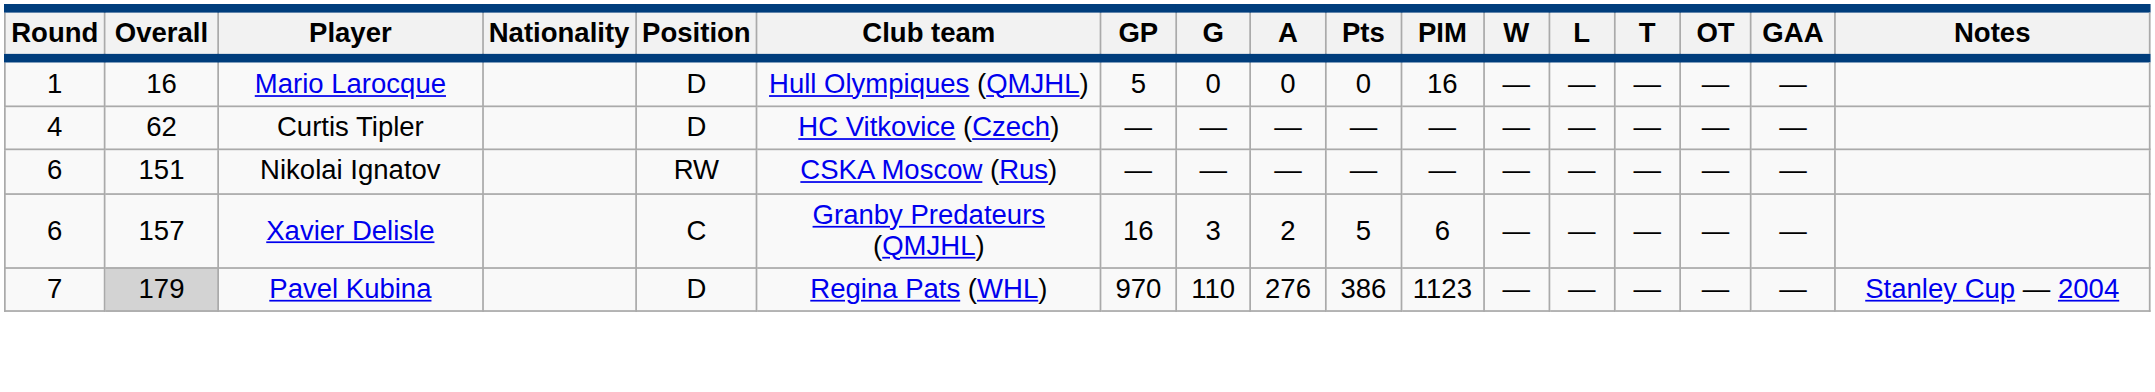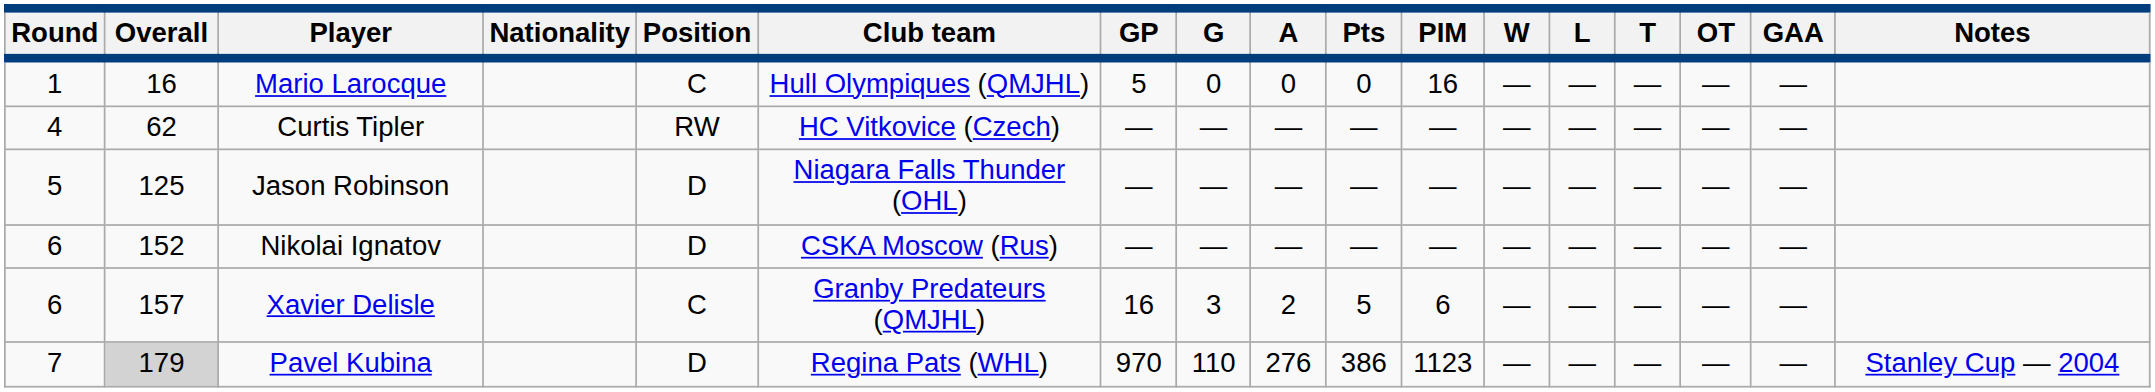Mario Larocque | Position: D -> C
Curtis Tipler | Position: D -> RW
+ row: 5 | 125 | Jason Robinson | D | Niagara Falls Thunder (OHL) | — | — | — | — | — | — | — | — | — | —
Nikolai Ignatov | Overall: 151 -> 152
Nikolai Ignatov | Position: RW -> D
